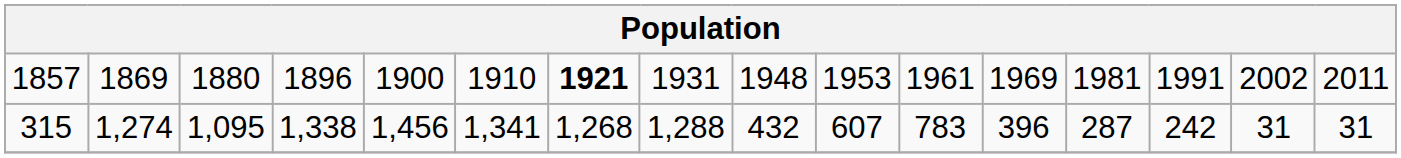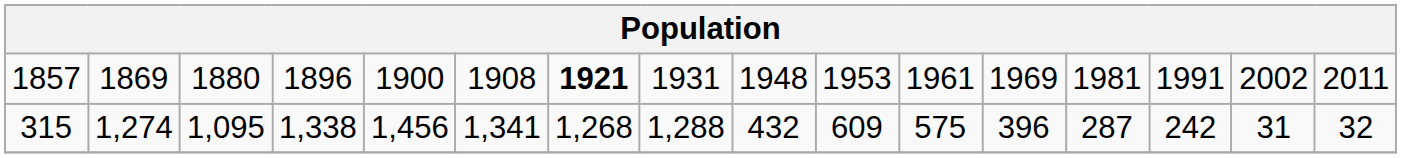1857 | column 6: 1910 -> 1908
315 | column 10: 607 -> 609
315 | column 11: 783 -> 575
315 | column 16: 31 -> 32
